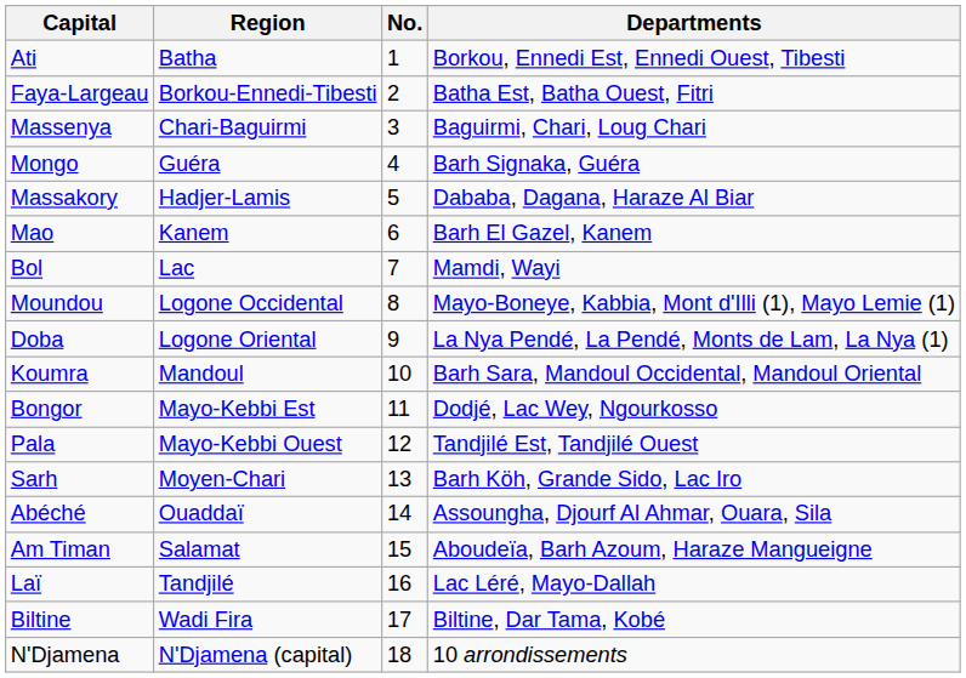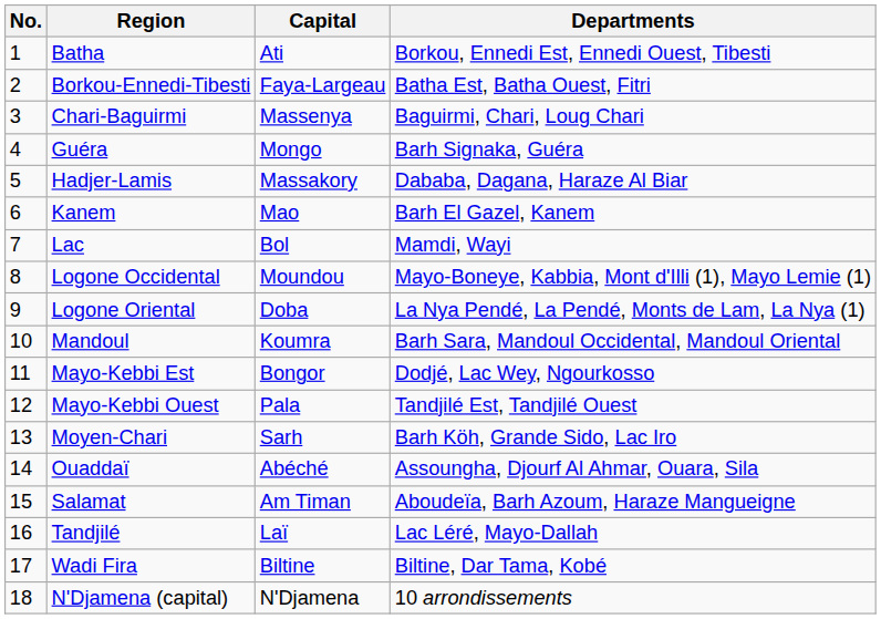columns swapped: No. <-> Capital
